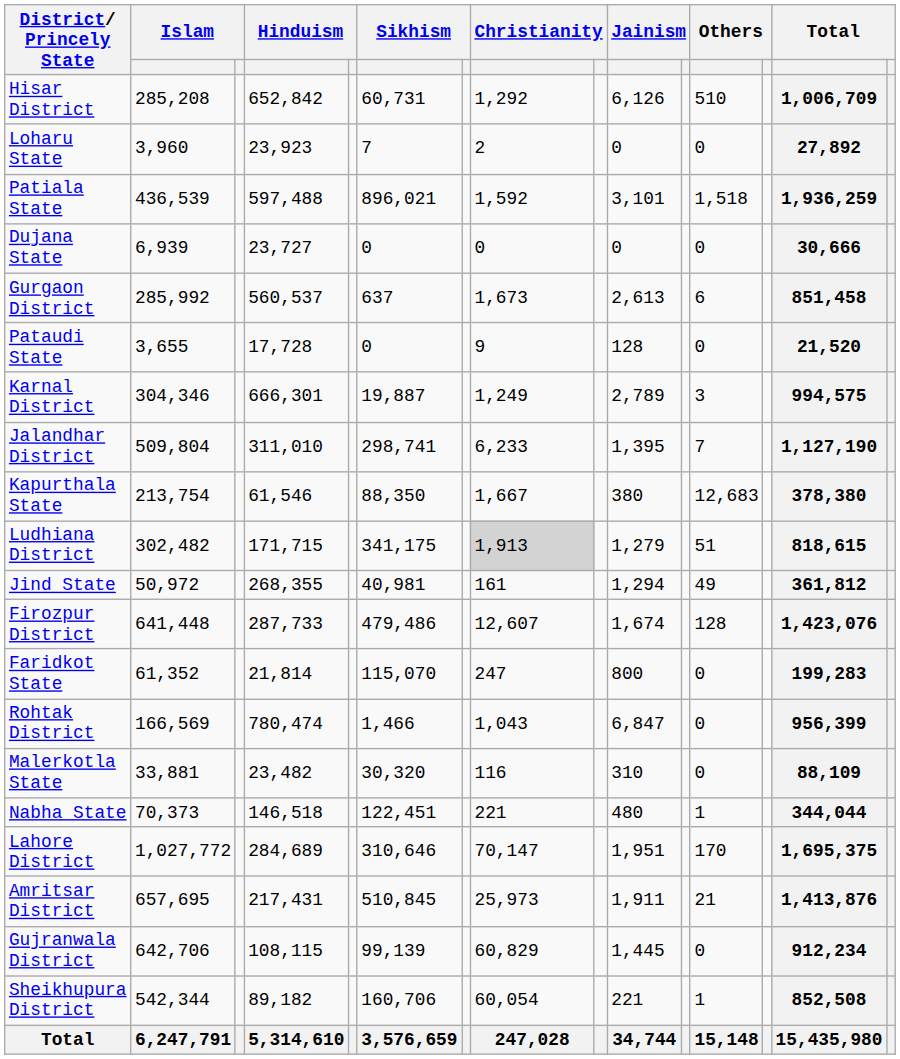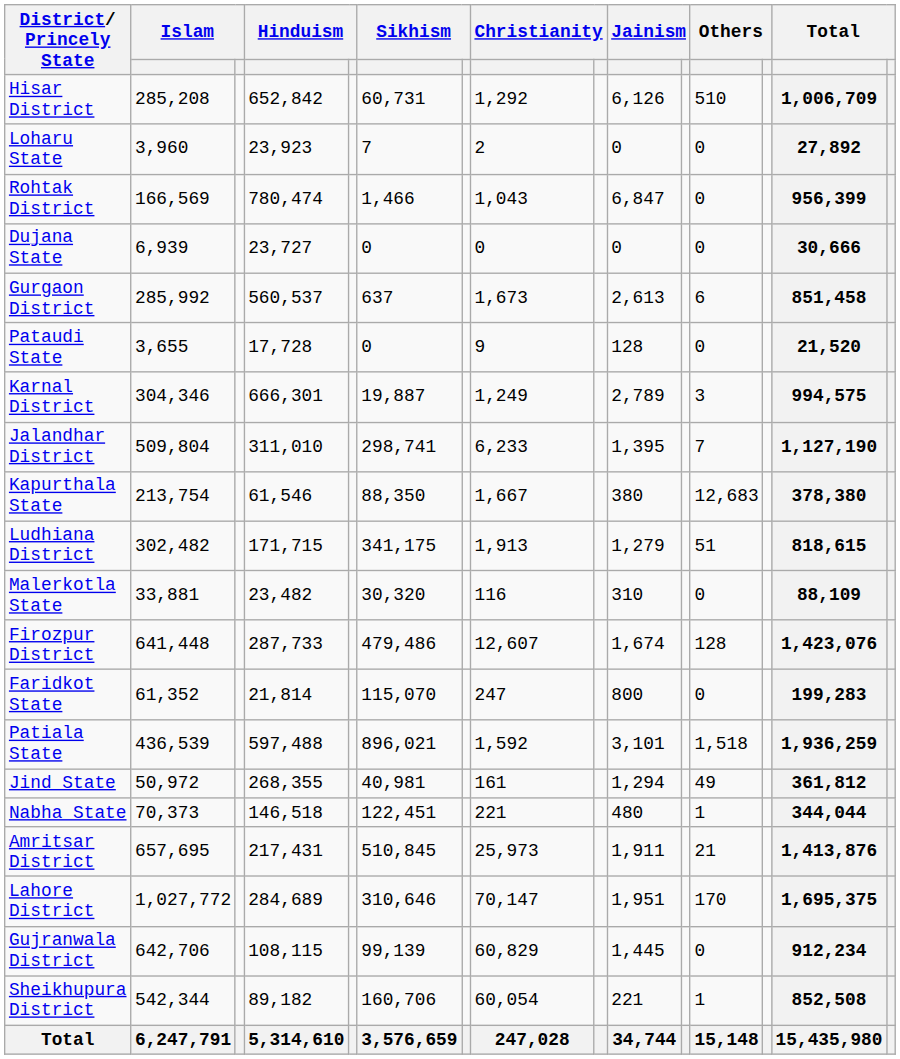rows swapped: Rohtak District <-> Patiala State
Ludhiana District | column 8: lightgrey background -> no background
rows swapped: Malerkotla State <-> Jind State
rows swapped: Lahore District <-> Amritsar District
